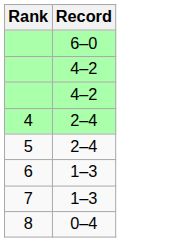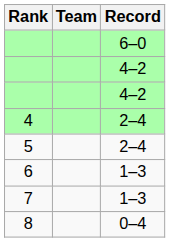+ column: Team
